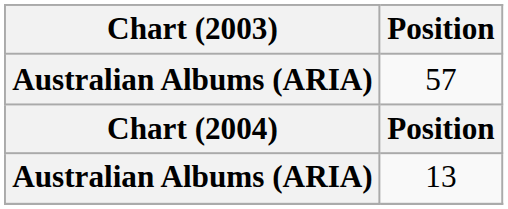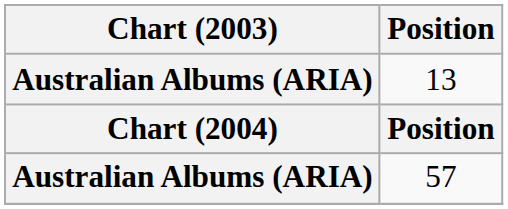rows swapped: 13 <-> 57
